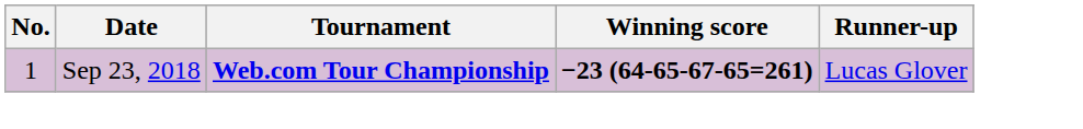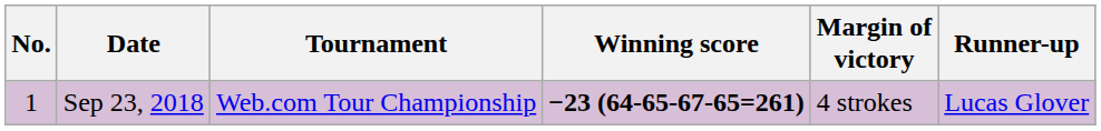+ column: Margin of victory | 4 strokes
Sep 23, 2018 | Tournament: bold -> normal
